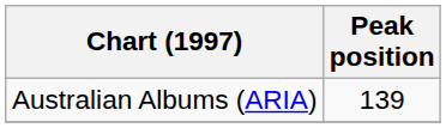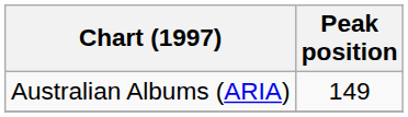Australian Albums (ARIA) | Peak position: 139 -> 149
